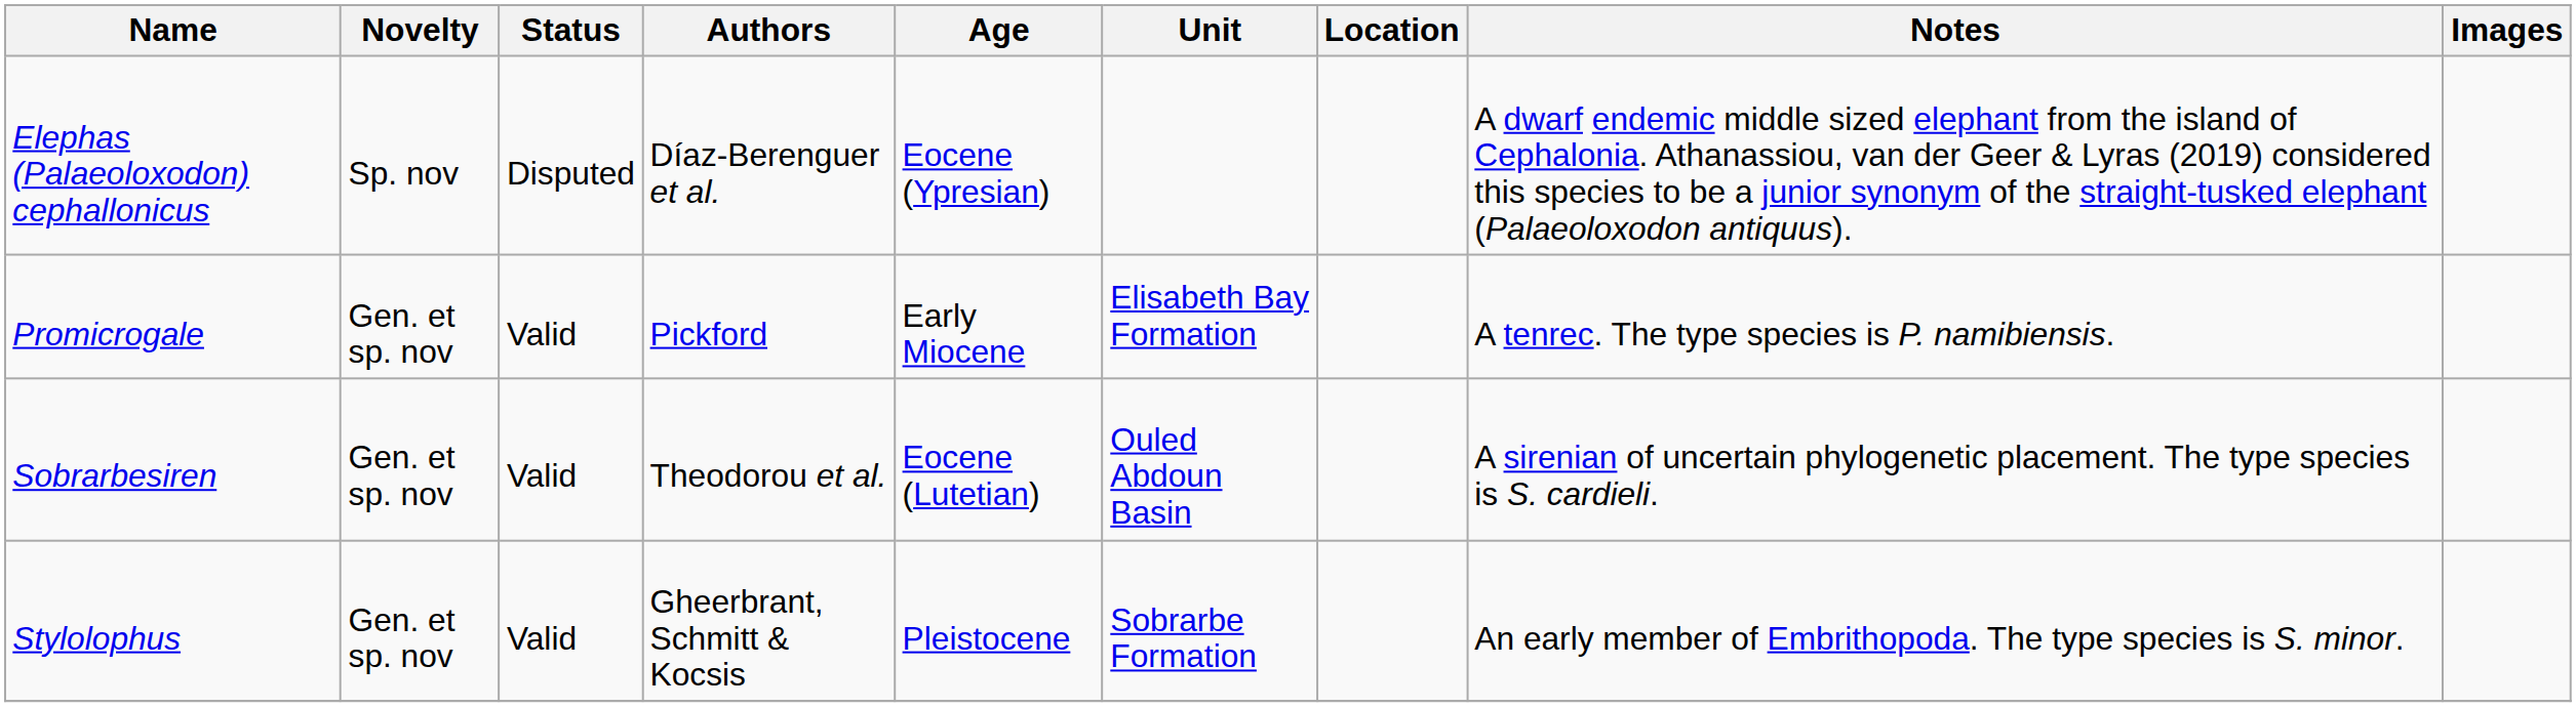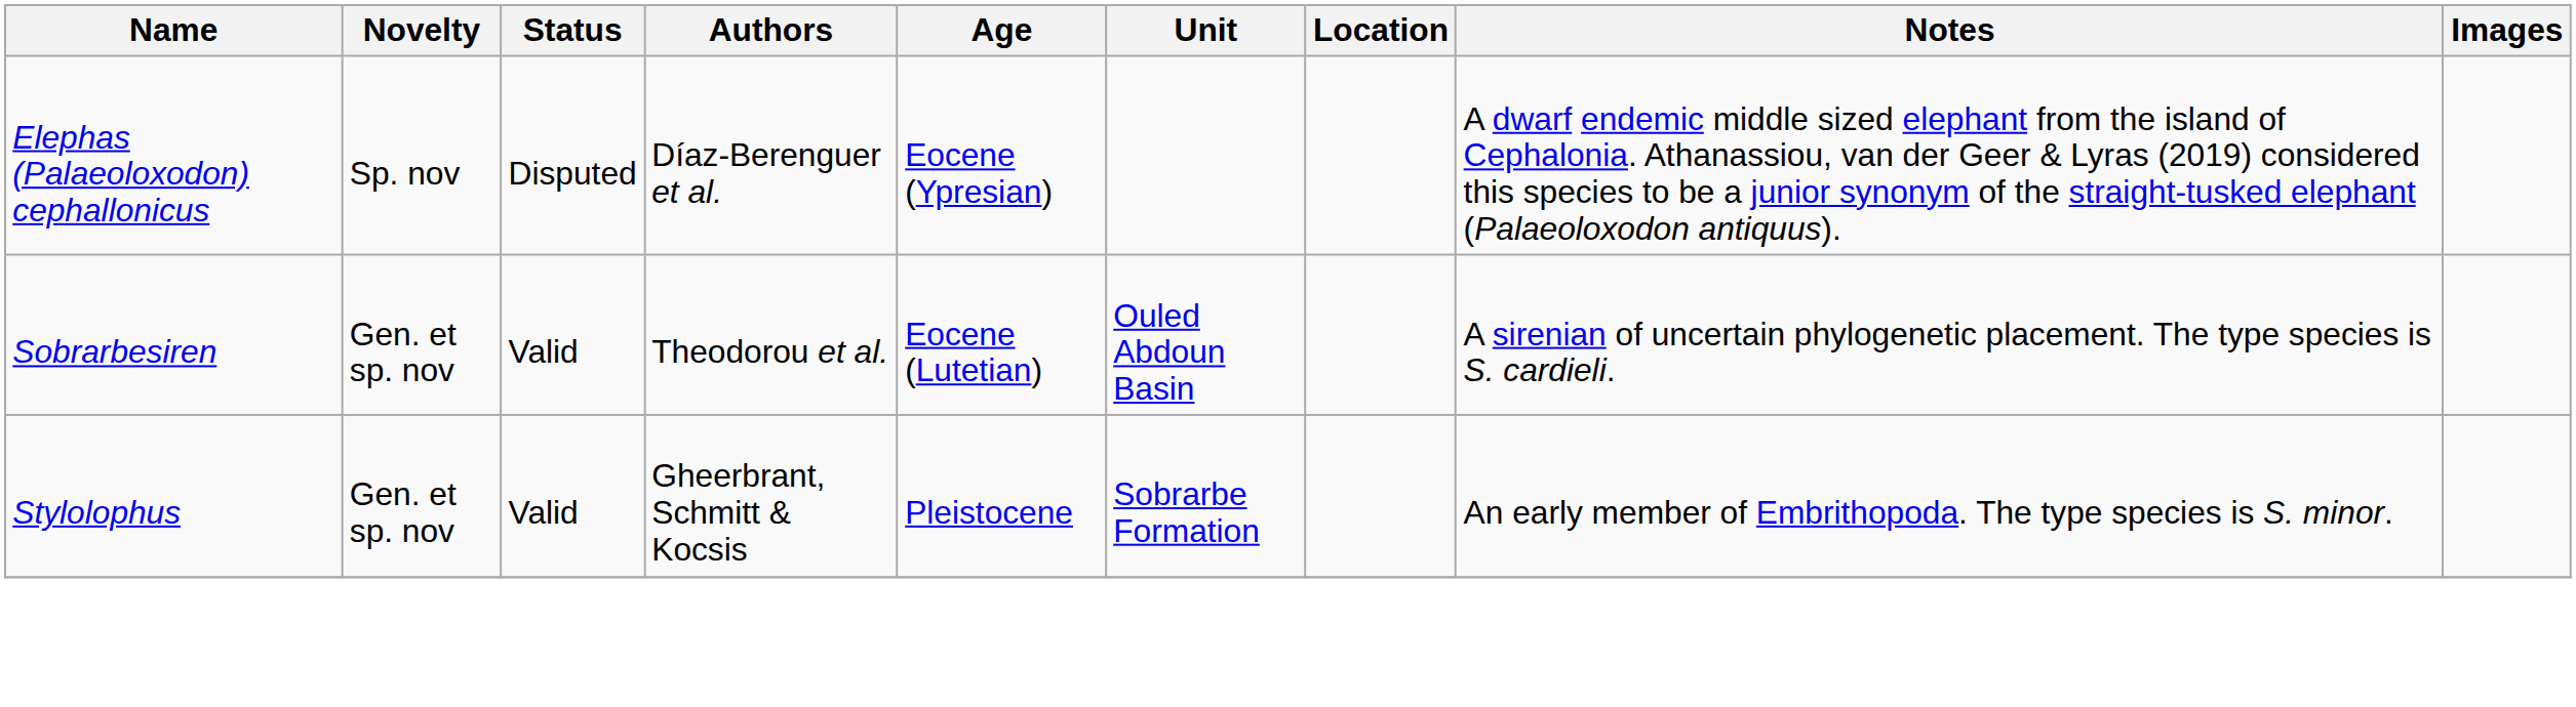- row: Promicrogale | Gen. et sp. nov | Valid | Pickford | Early Miocene | Elisabeth Bay Formation | A tenrec. The type species is P. namibiensis.
